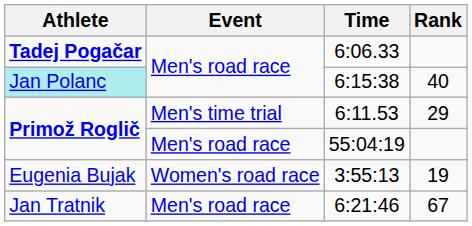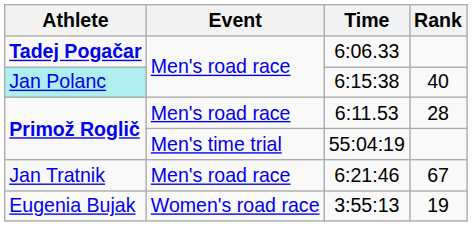6:11.53 | Event: Men's time trial -> Men's road race
6:11.53 | Rank: 29 -> 28
55:04:19 | Event: Men's road race -> Men's time trial
rows swapped: 6:21:46 <-> 3:55:13
